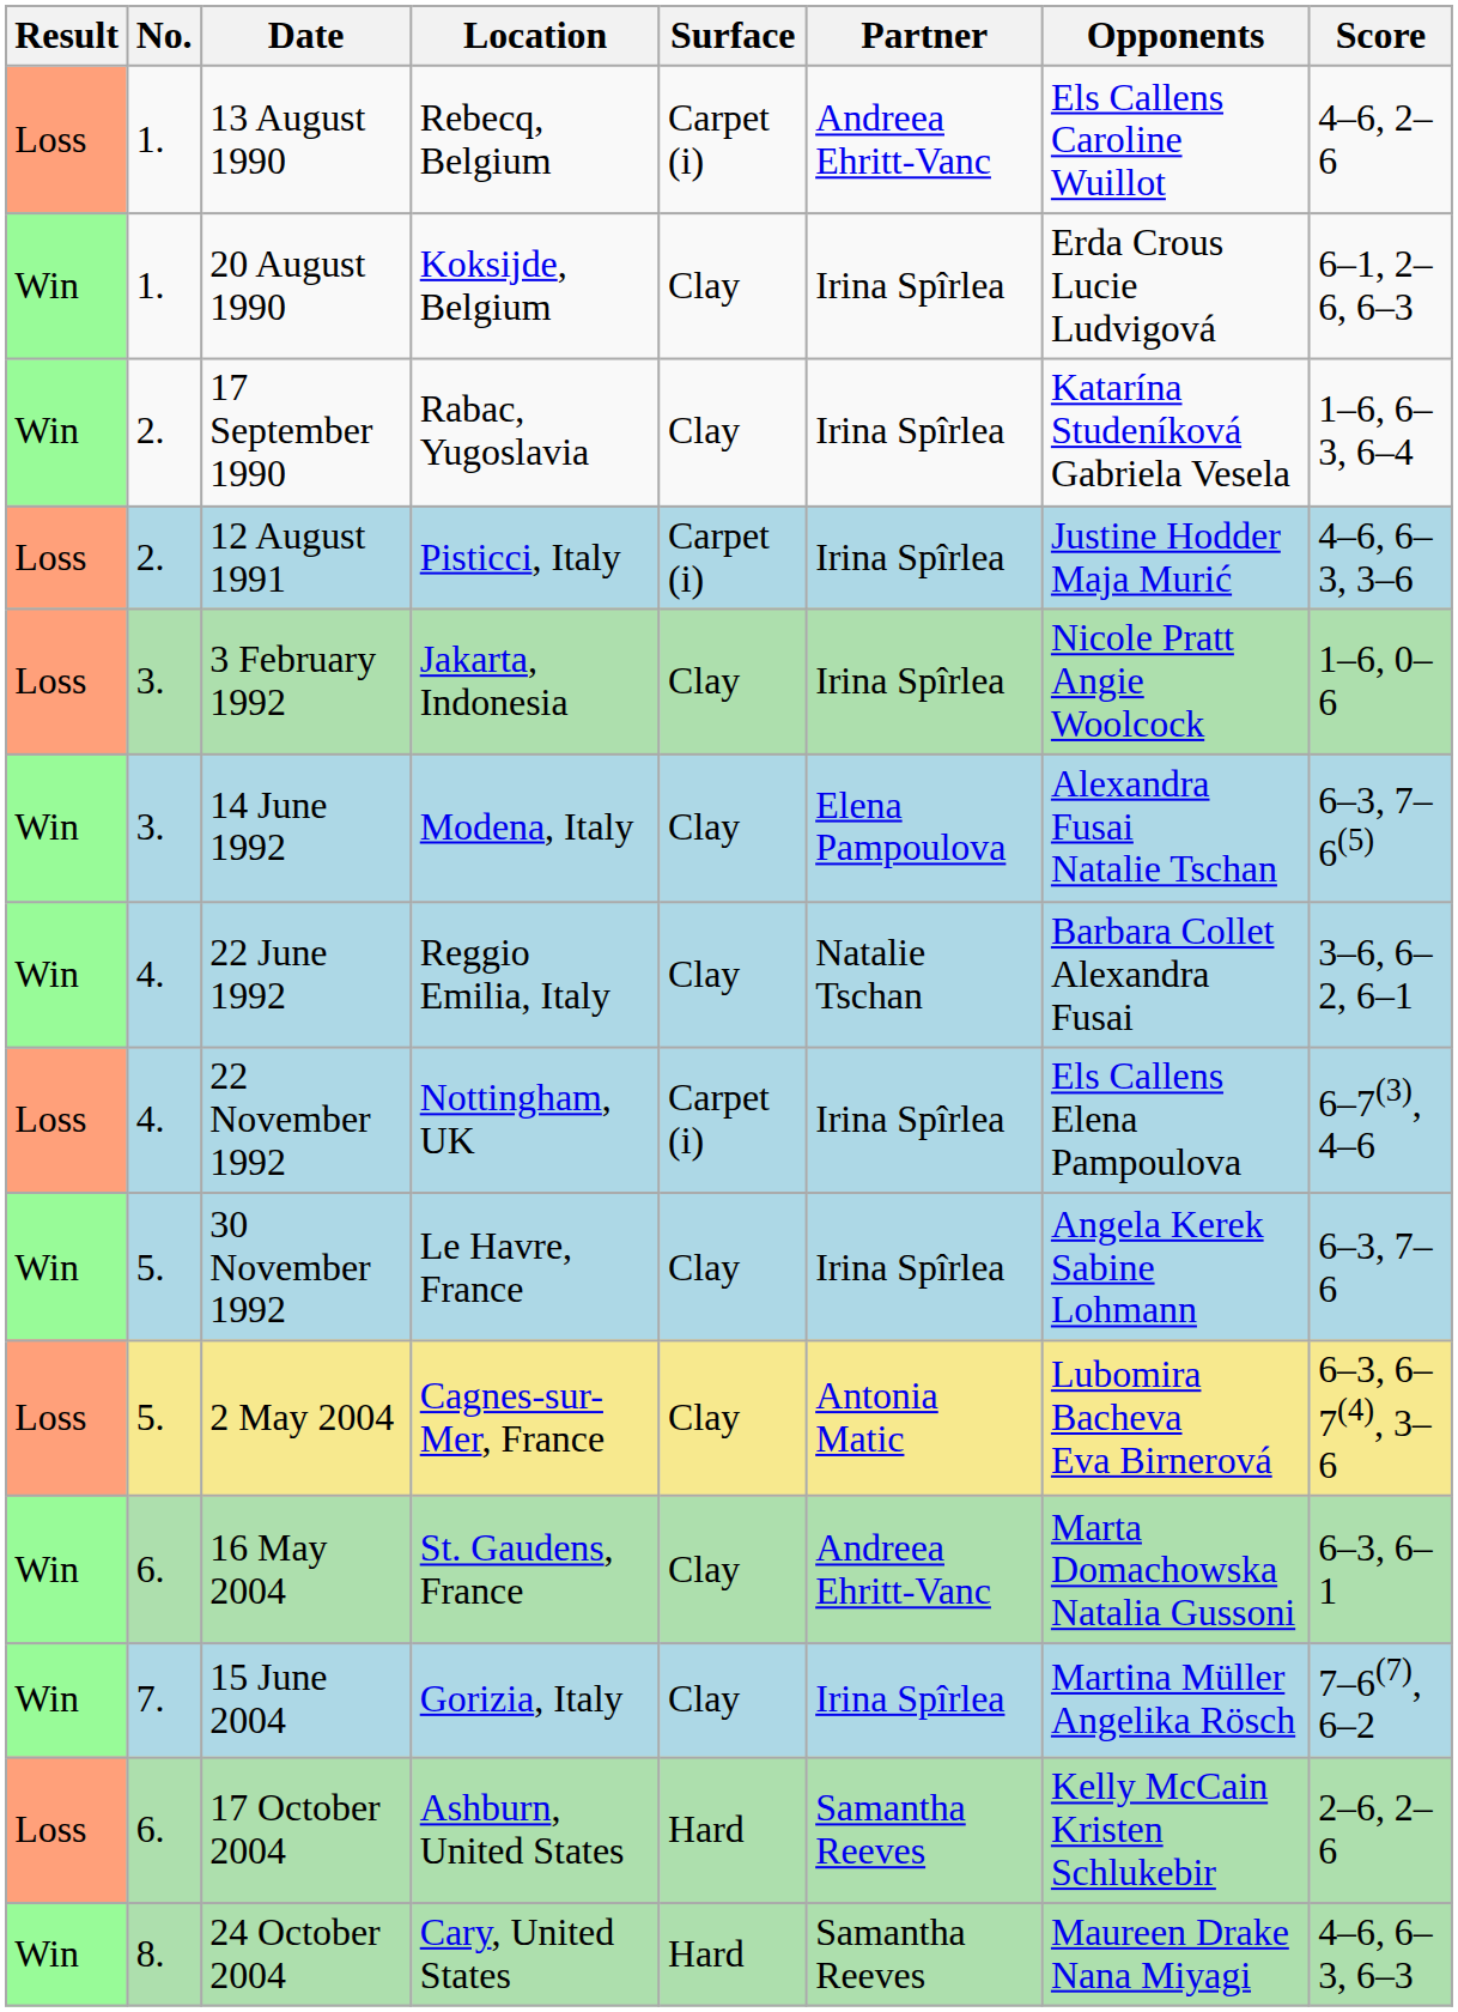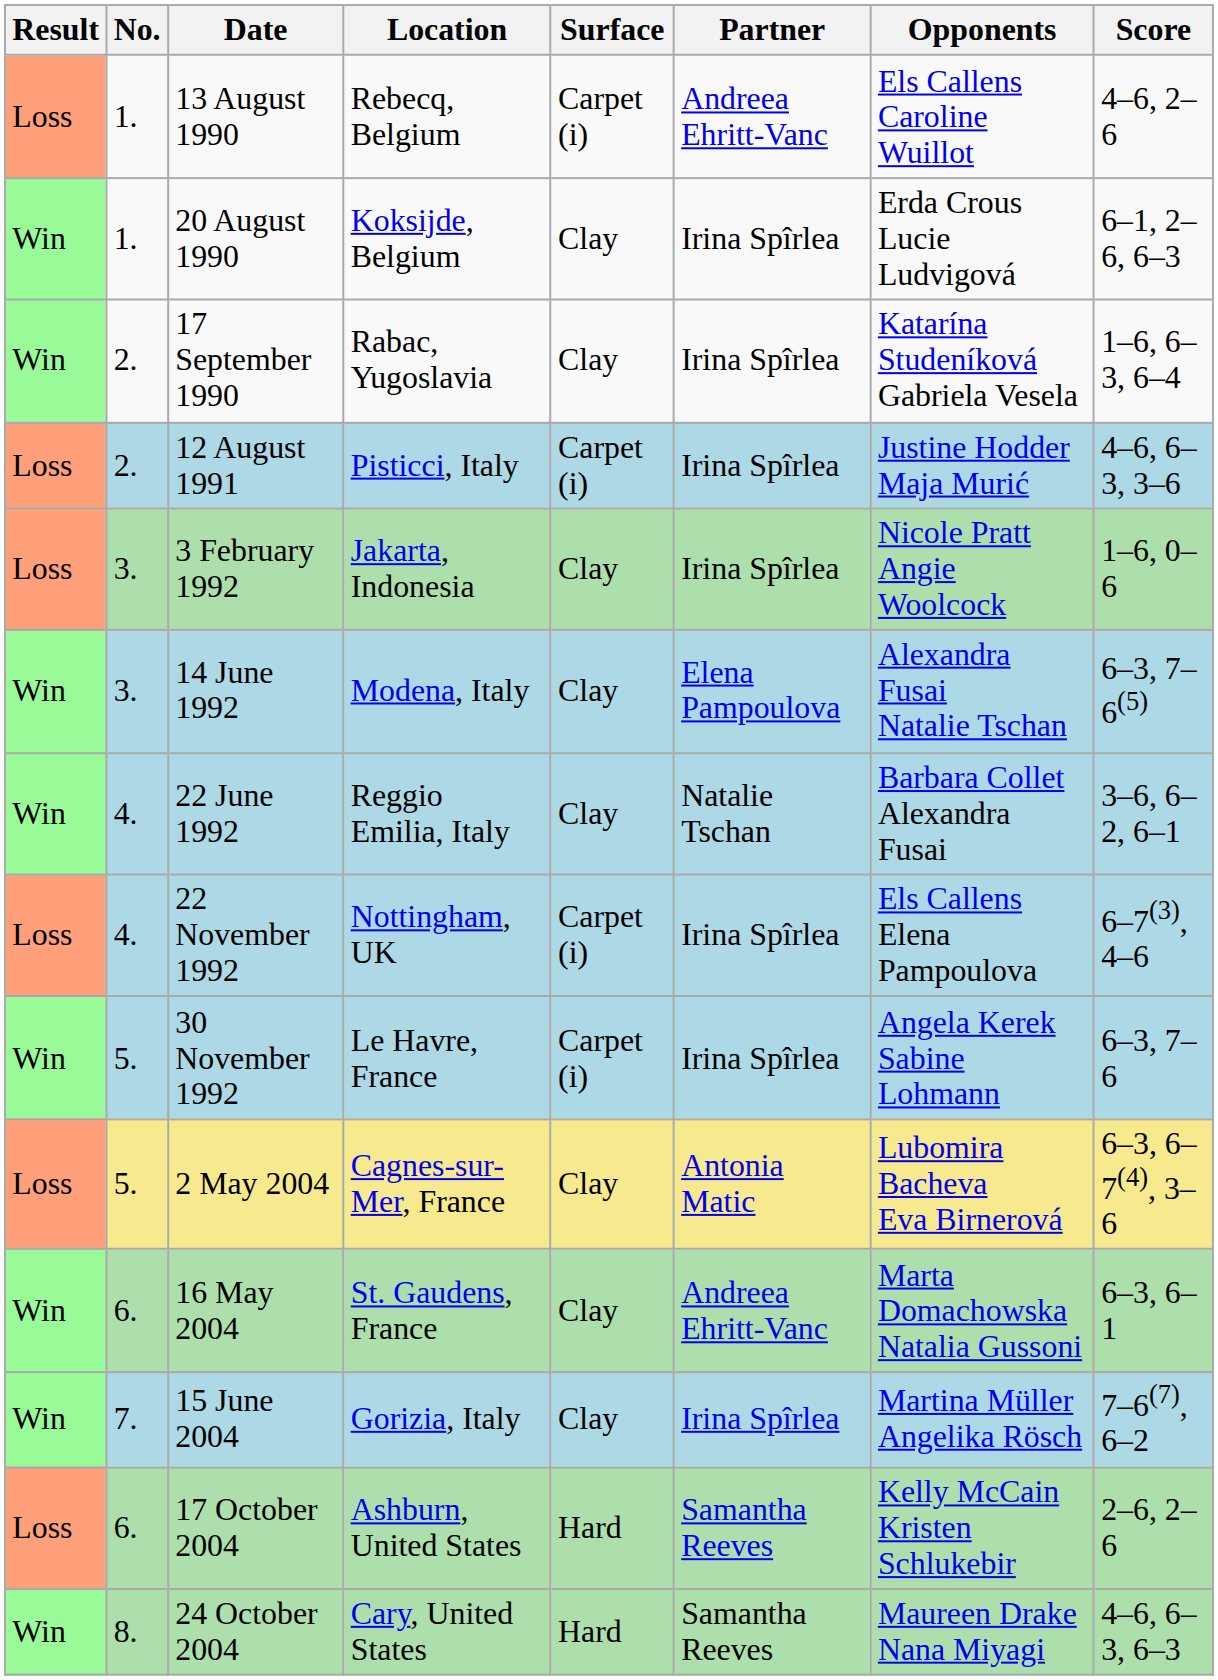30 November 1992 | Surface: Clay -> Carpet (i)
